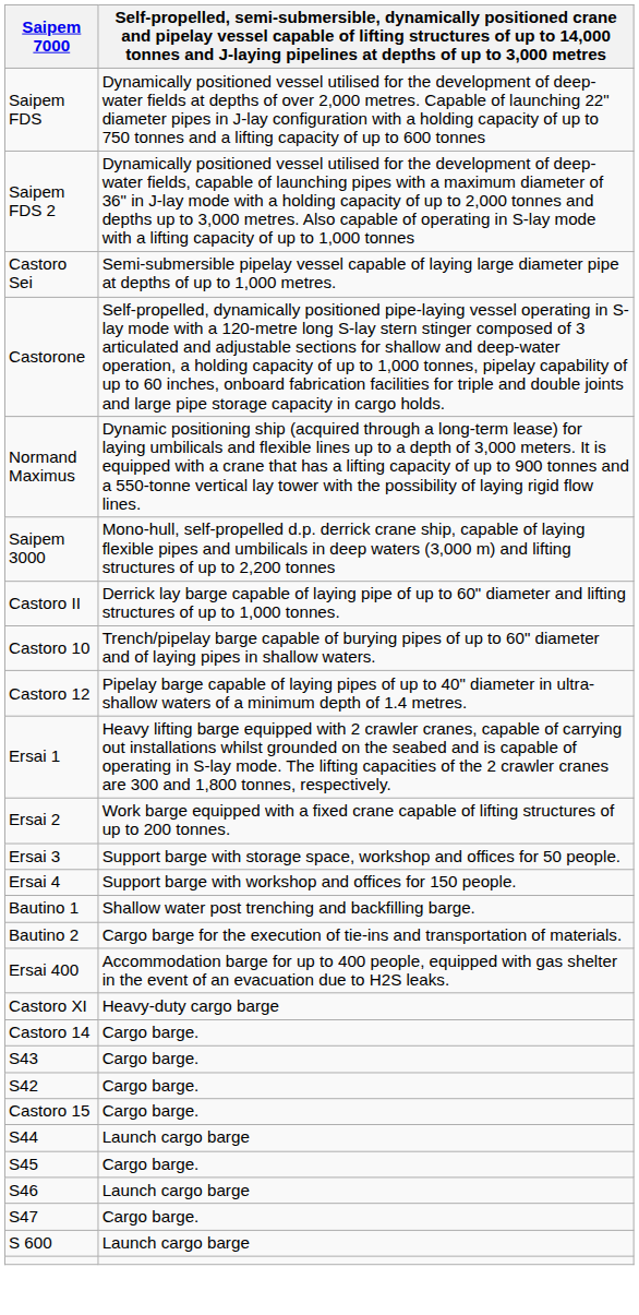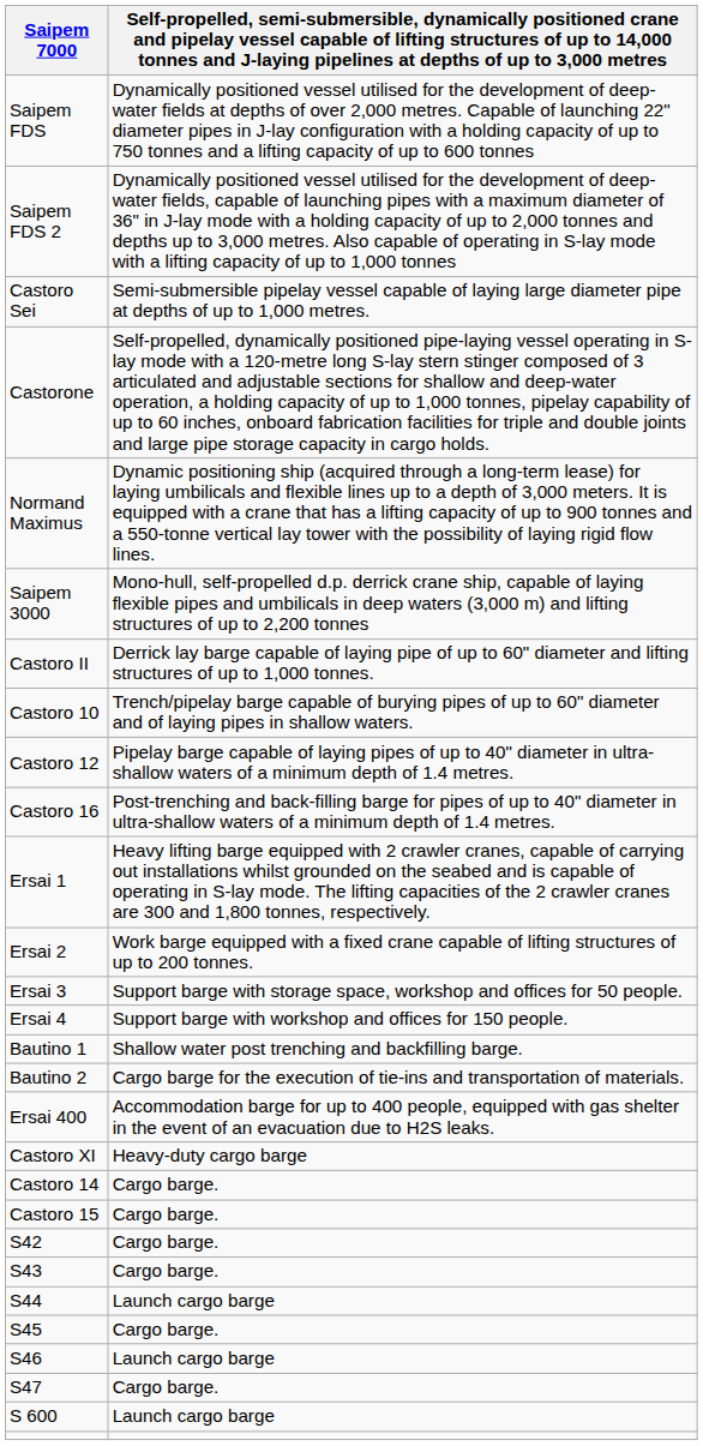+ row: Castoro 16 | Post-trenching and back-filling barge for pipes of up to 40" diameter in ultra-shallow waters of a minimum depth of 1.4 metres.
rows swapped: Castoro 15 <-> S43
